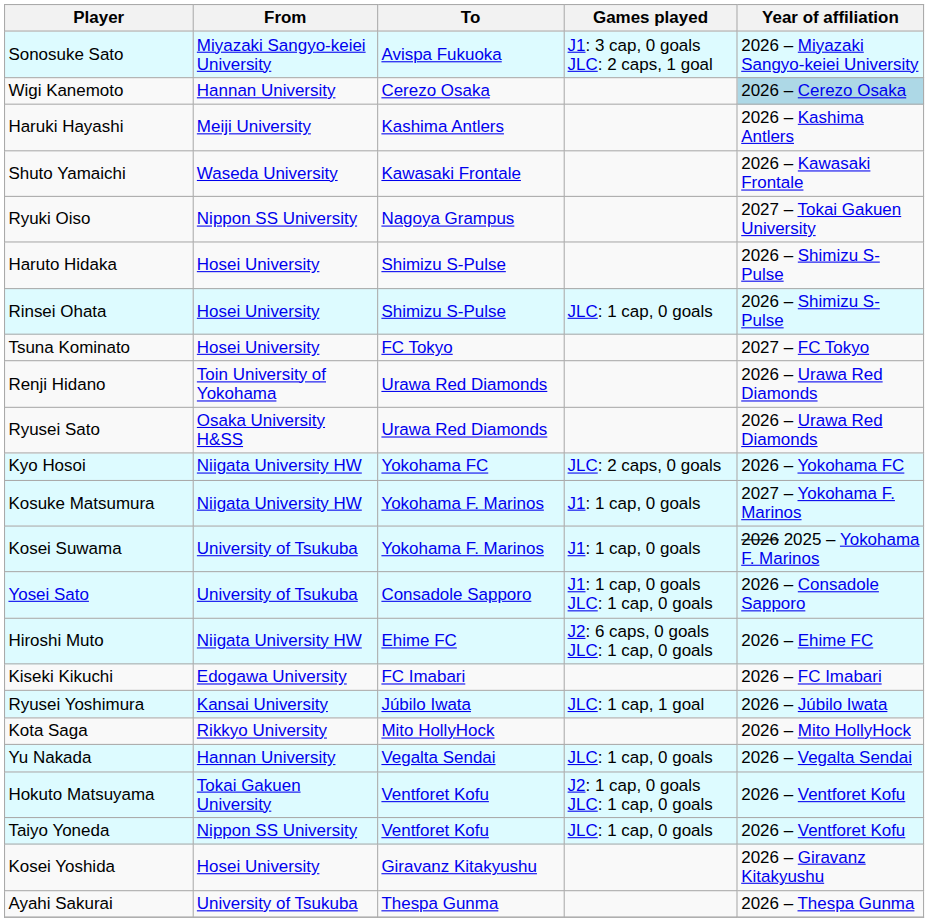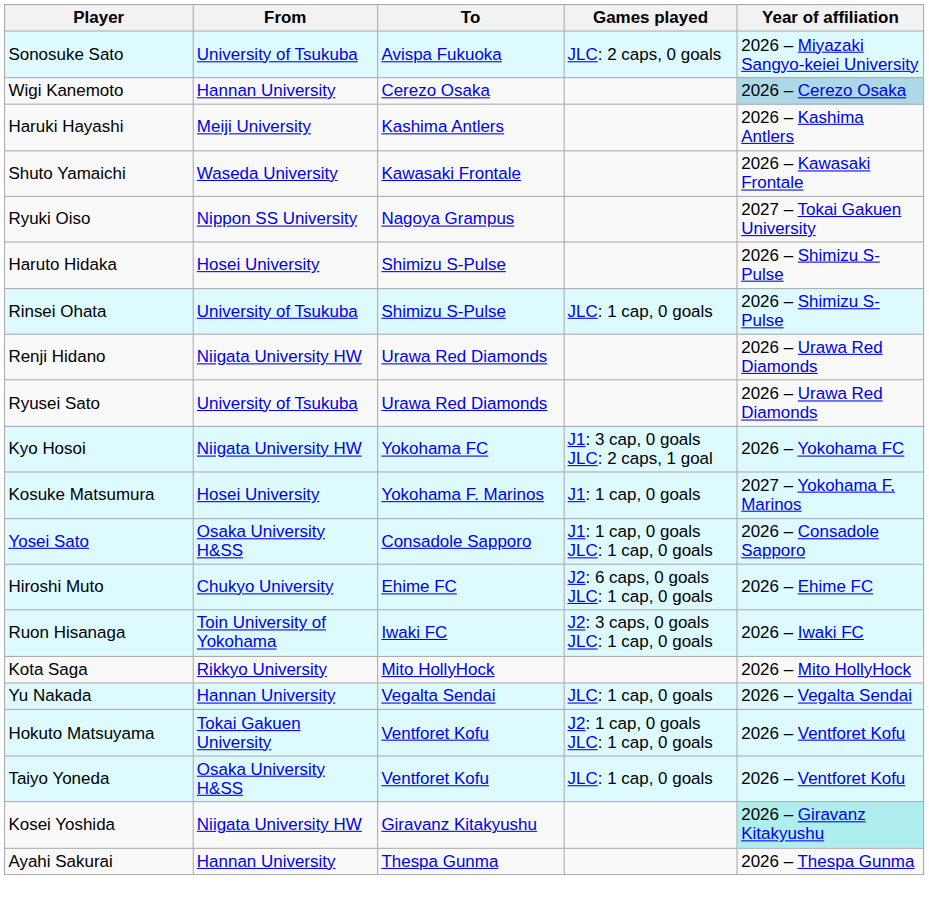Sonosuke Sato | From: Miyazaki Sangyo-keiei University -> University of Tsukuba
Sonosuke Sato | Games played: J1: 3 cap, 0 goals JLC: 2 caps, 1 goal -> JLC: 2 caps, 0 goals
Rinsei Ohata | From: Hosei University -> University of Tsukuba
- row: Tsuna Kominato | Hosei University | FC Tokyo | 2027 – FC Tokyo
Renji Hidano | From: Toin University of Yokohama -> Niigata University HW
Ryusei Sato | From: Osaka University H&SS -> University of Tsukuba
Kyo Hosoi | Games played: JLC: 2 caps, 0 goals -> J1: 3 cap, 0 goals JLC: 2 caps, 1 goal
Kosuke Matsumura | From: Niigata University HW -> Hosei University
- row: Kosei Suwama | University of Tsukuba | Yokohama F. Marinos | J1: 1 cap, 0 goals | 2026 2025 – Yokohama F. Marinos
Yosei Sato | From: University of Tsukuba -> Osaka University H&SS
Hiroshi Muto | From: Niigata University HW -> Chukyo University
- row: Kiseki Kikuchi | Edogawa University | FC Imabari | 2026 – FC Imabari
+ row: Ruon Hisanaga | Toin University of Yokohama | Iwaki FC | J2: 3 caps, 0 goals JLC: 1 cap, 0 goals | 2026 – Iwaki FC
- row: Ryusei Yoshimura | Kansai University | Júbilo Iwata | JLC: 1 cap, 1 goal | 2026 – Júbilo Iwata
Taiyo Yoneda | From: Nippon SS University -> Osaka University H&SS
Kosei Yoshida | From: Hosei University -> Niigata University HW
Kosei Yoshida | Year of affiliation: no background -> paleturquoise background
Ayahi Sakurai | From: University of Tsukuba -> Hannan University
